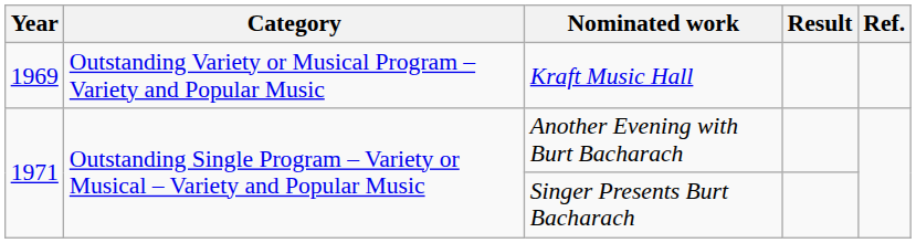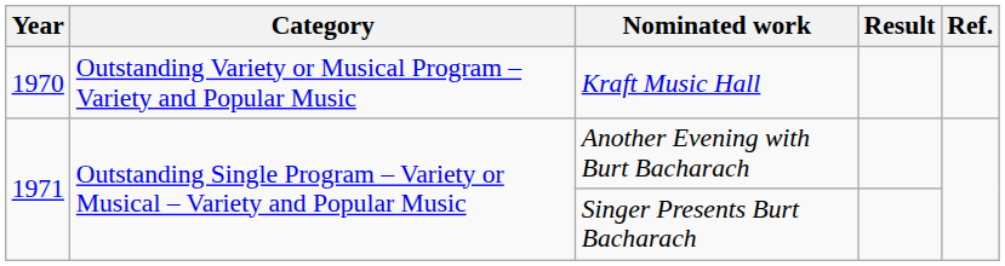Kraft Music Hall | Year: 1969 -> 1970
